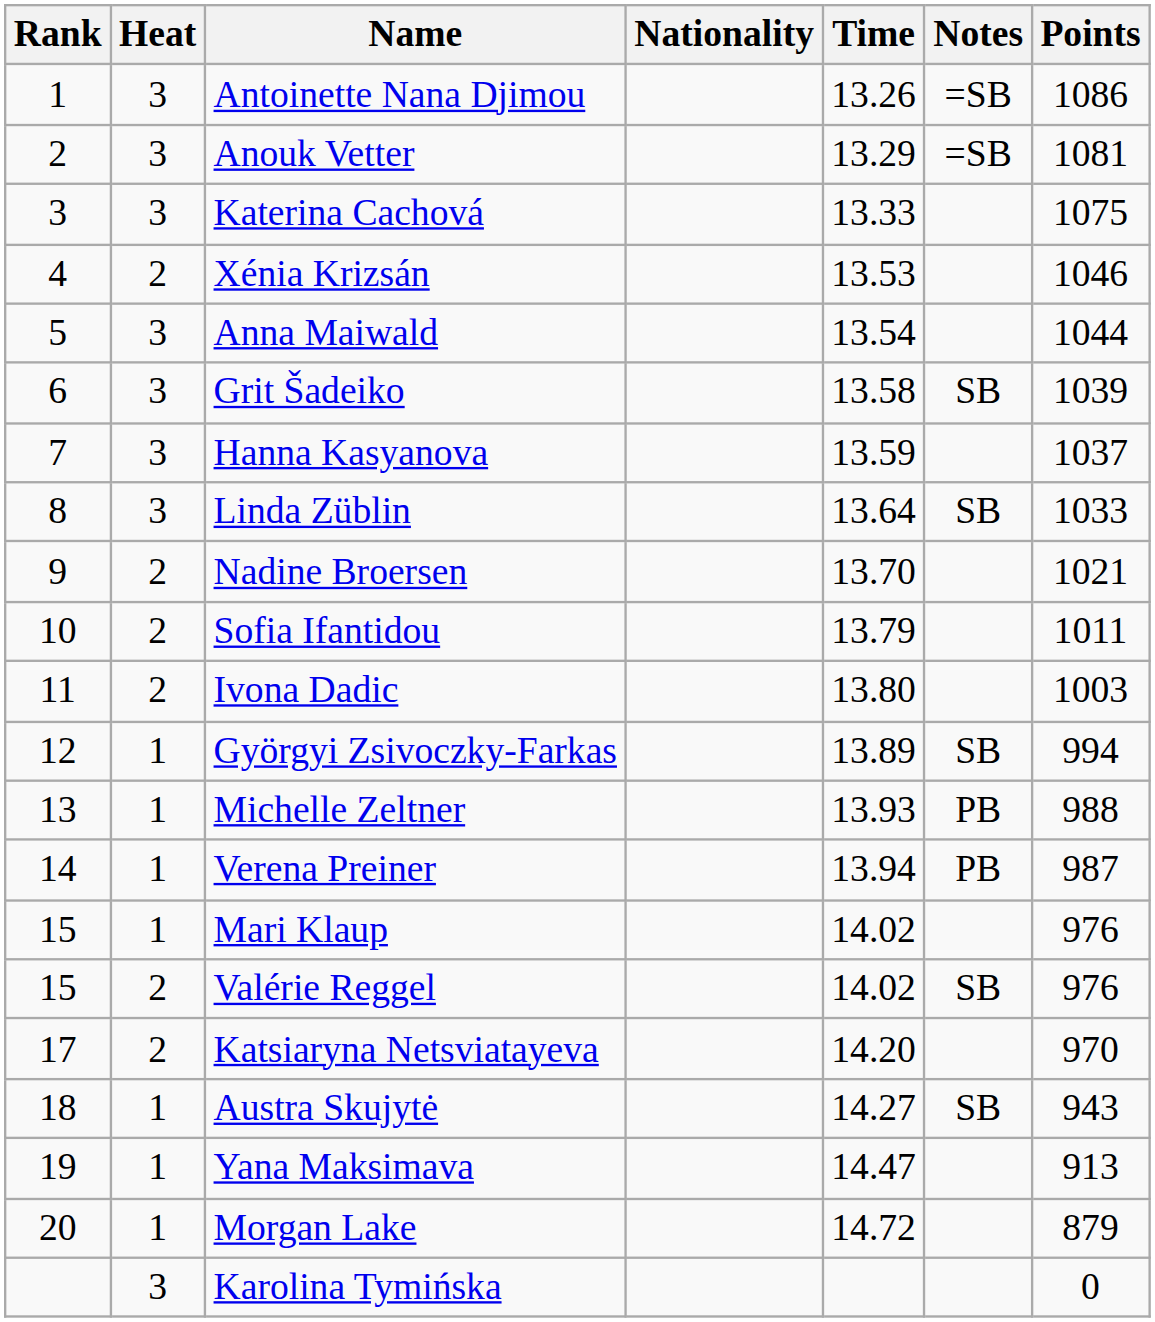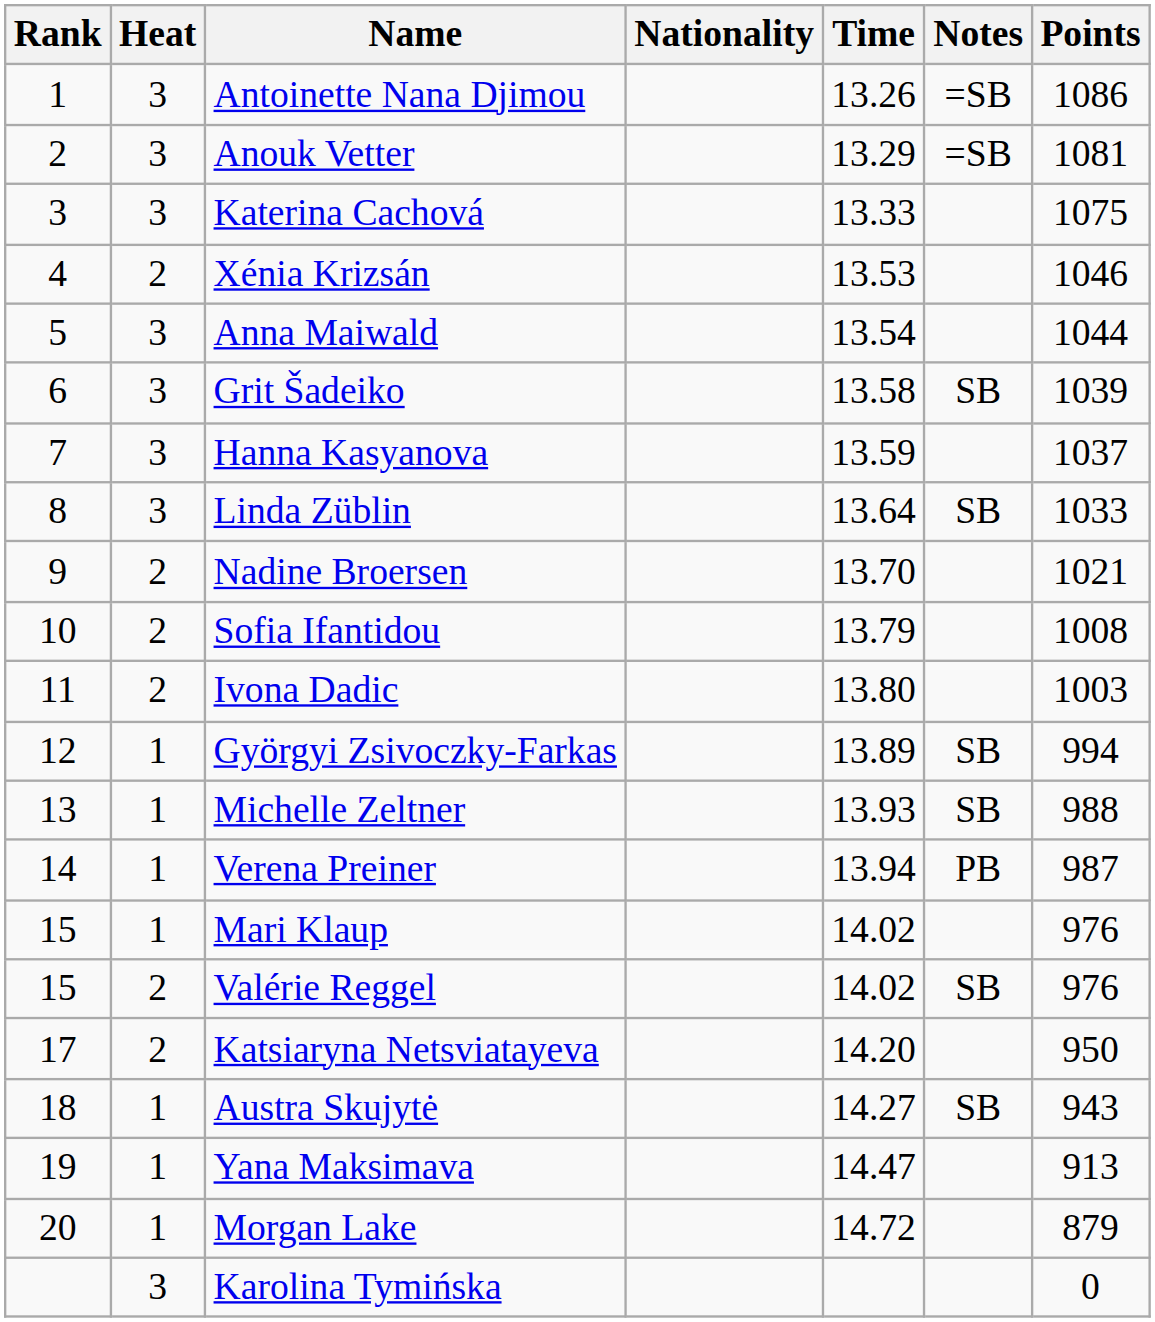Sofia Ifantidou | Points: 1011 -> 1008
Michelle Zeltner | Notes: PB -> SB
Katsiaryna Netsviatayeva | Points: 970 -> 950
